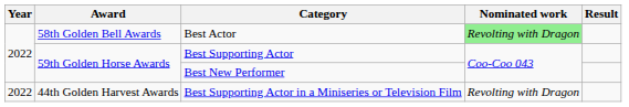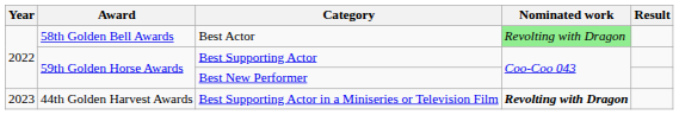Best Supporting Actor in a Miniseries or Television Film | Year: 2022 -> 2023
Best Supporting Actor in a Miniseries or Television Film | Nominated work: normal -> bold
